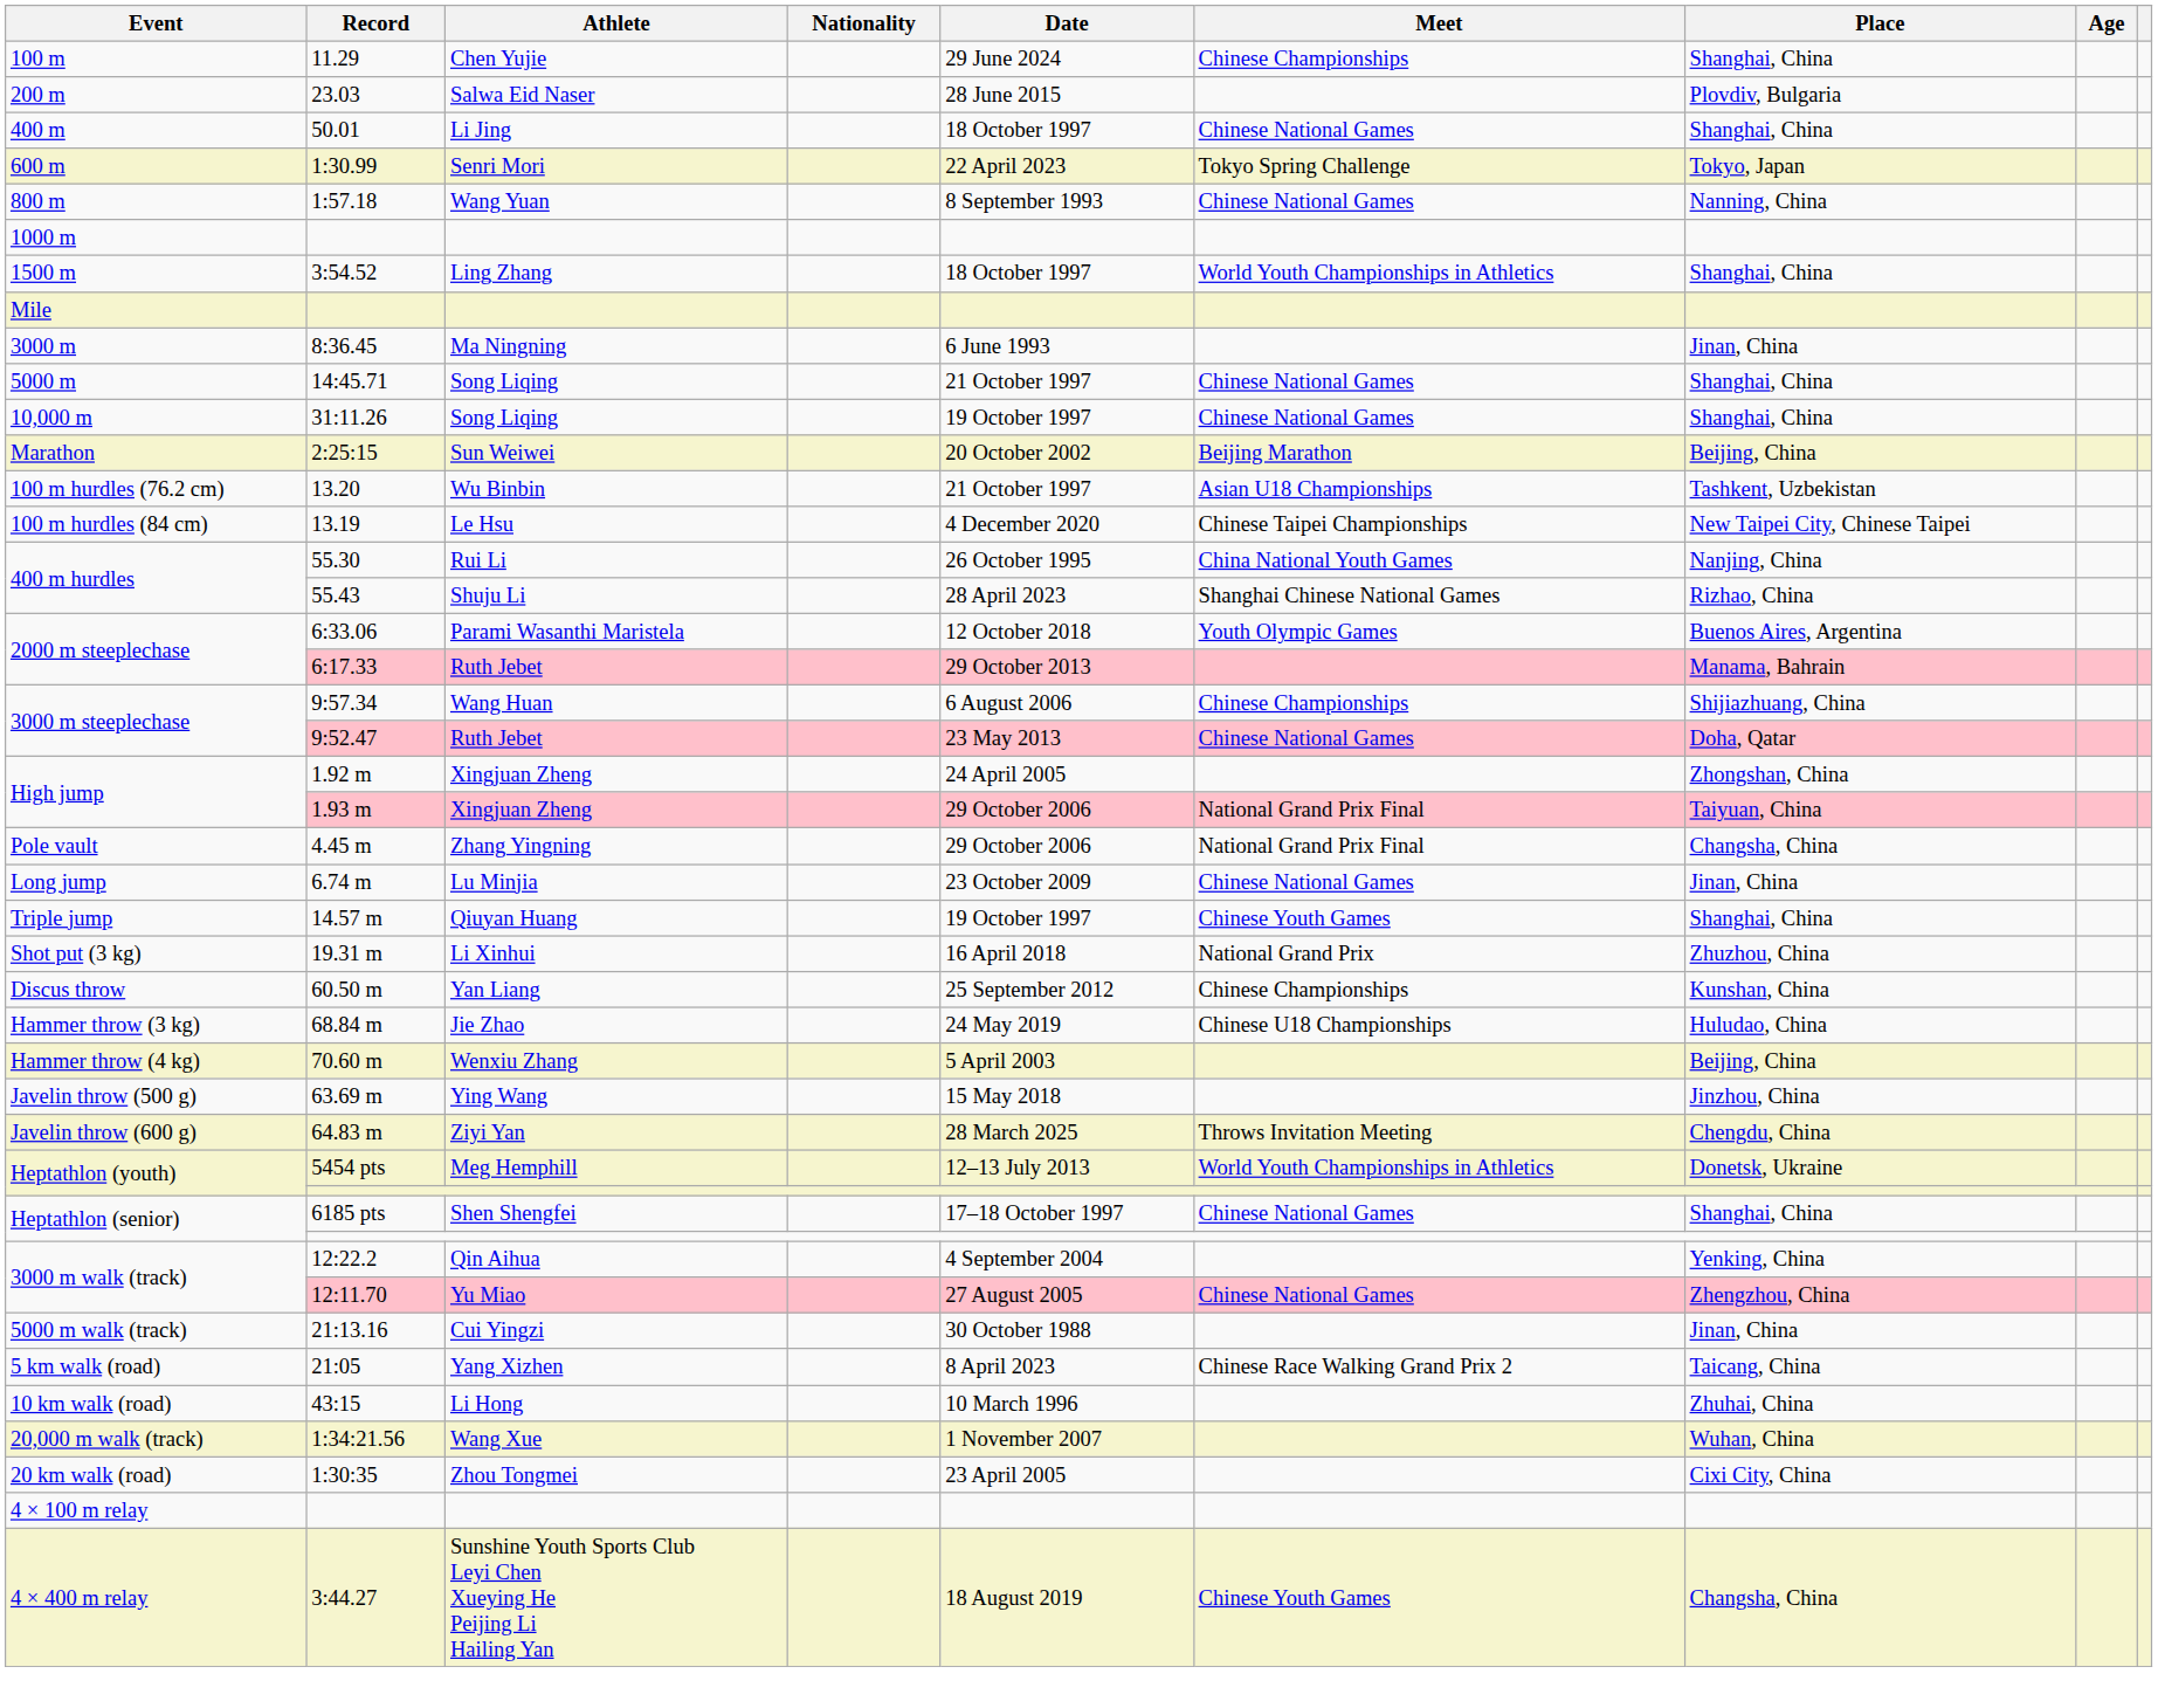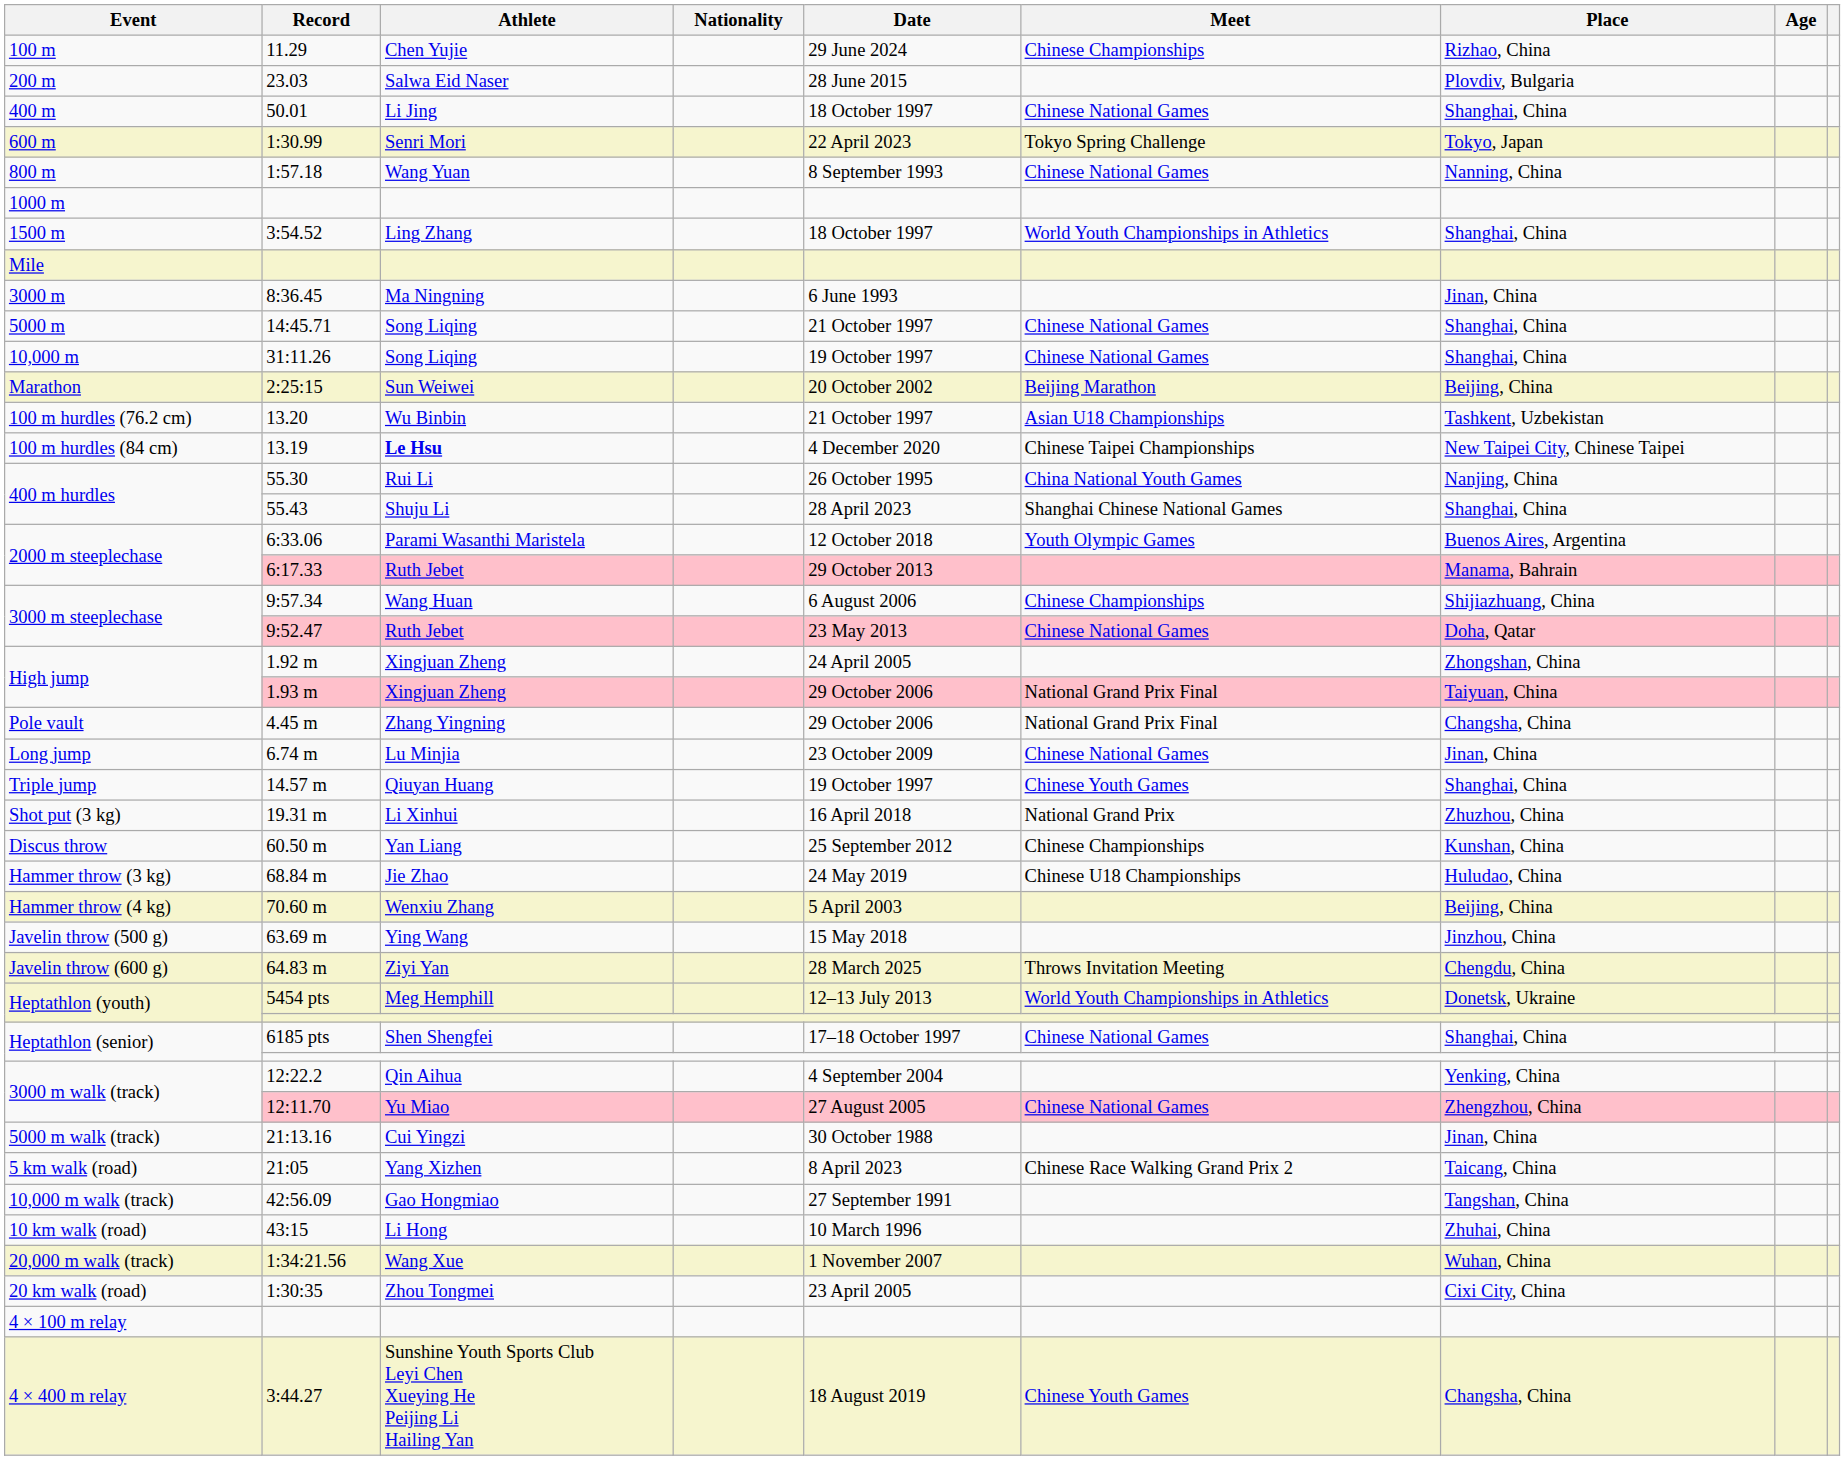11.29 | Place: Shanghai, China -> Rizhao, China
13.19 | Athlete: normal -> bold
55.43 | Place: Rizhao, China -> Shanghai, China
+ row: 10,000 m walk (track) | 42:56.09 | Gao Hongmiao | 27 September 1991 | Tangshan, China
